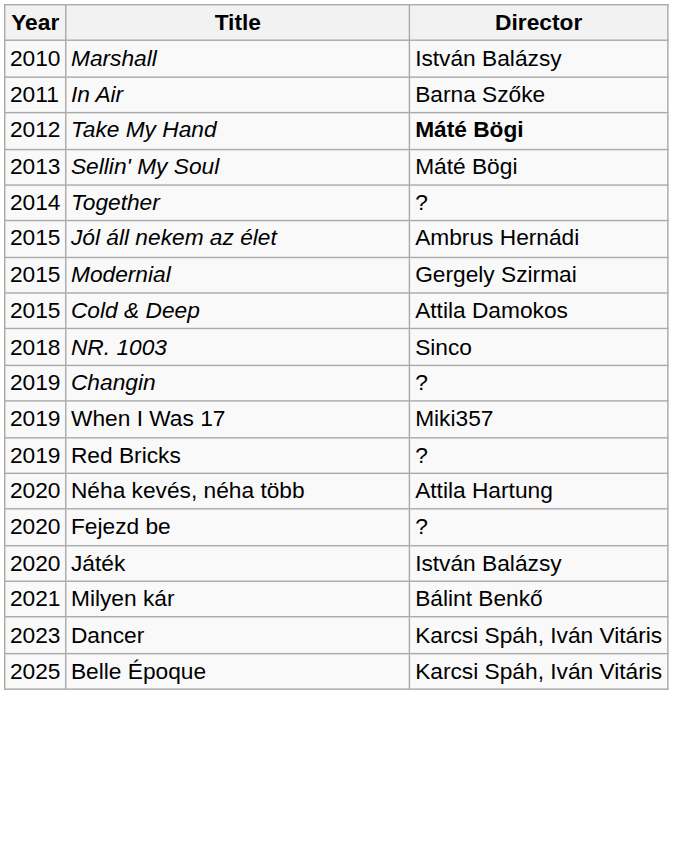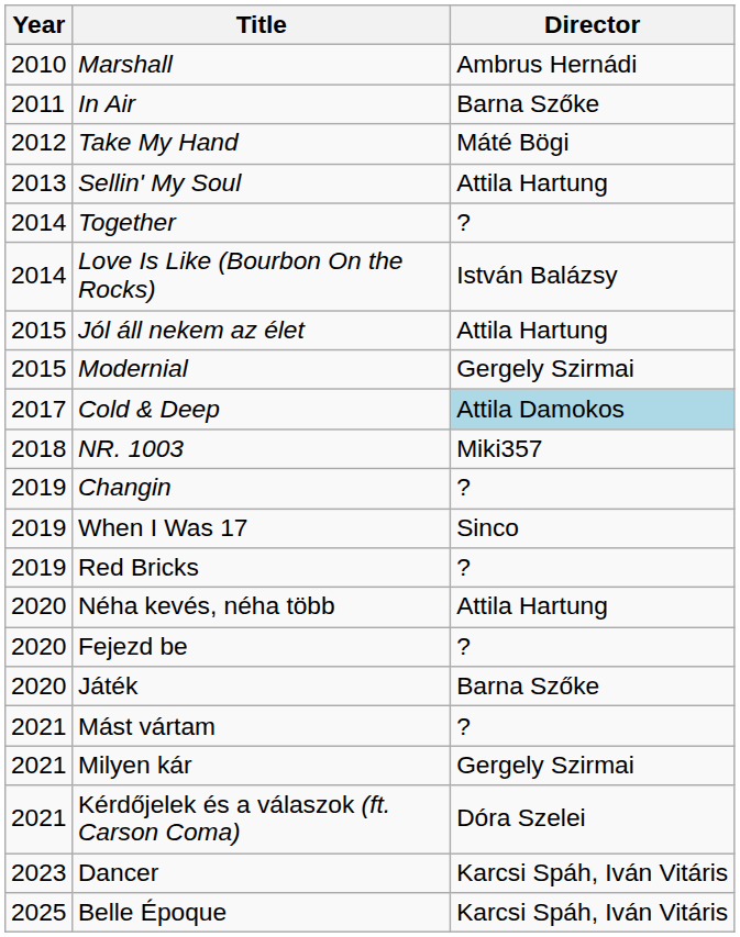Marshall | Director: István Balázsy -> Ambrus Hernádi
Take My Hand | Director: bold -> normal
Sellin' My Soul | Director: Máté Bögi -> Attila Hartung
+ row: 2014 | Love Is Like (Bourbon On the Rocks) | István Balázsy
Jól áll nekem az élet | Director: Ambrus Hernádi -> Attila Hartung
Cold & Deep | Year: 2015 -> 2017
Cold & Deep | Director: no background -> lightblue background
NR. 1003 | Director: Sinco -> Miki357
When I Was 17 | Director: Miki357 -> Sinco
Játék | Director: István Balázsy -> Barna Szőke
+ row: 2021 | Mást vártam | ?
Milyen kár | Director: Bálint Benkő -> Gergely Szirmai
+ row: 2021 | Kérdőjelek és a válaszok (ft. Carson Coma) | Dóra Szelei
